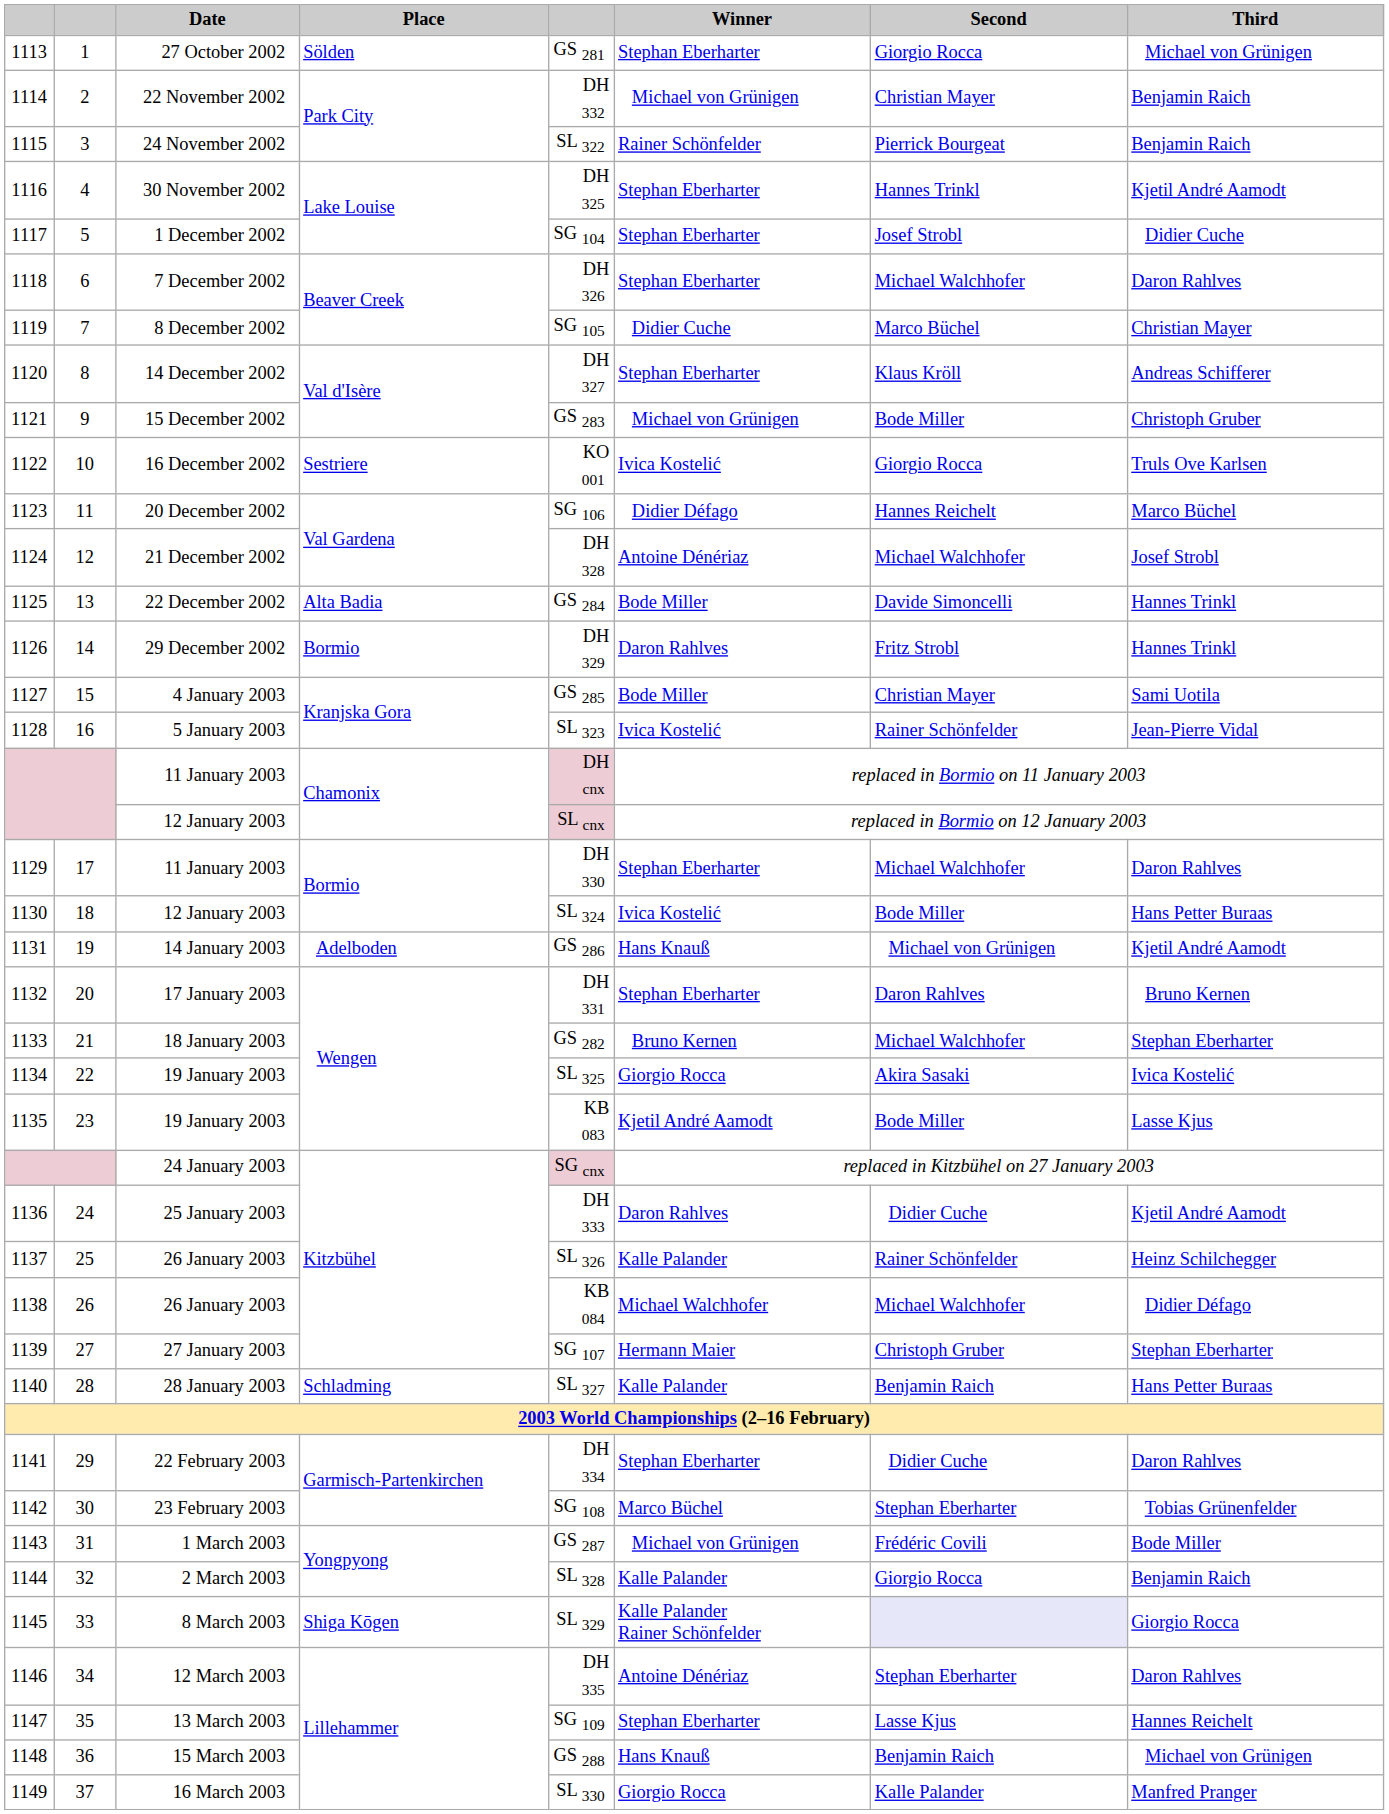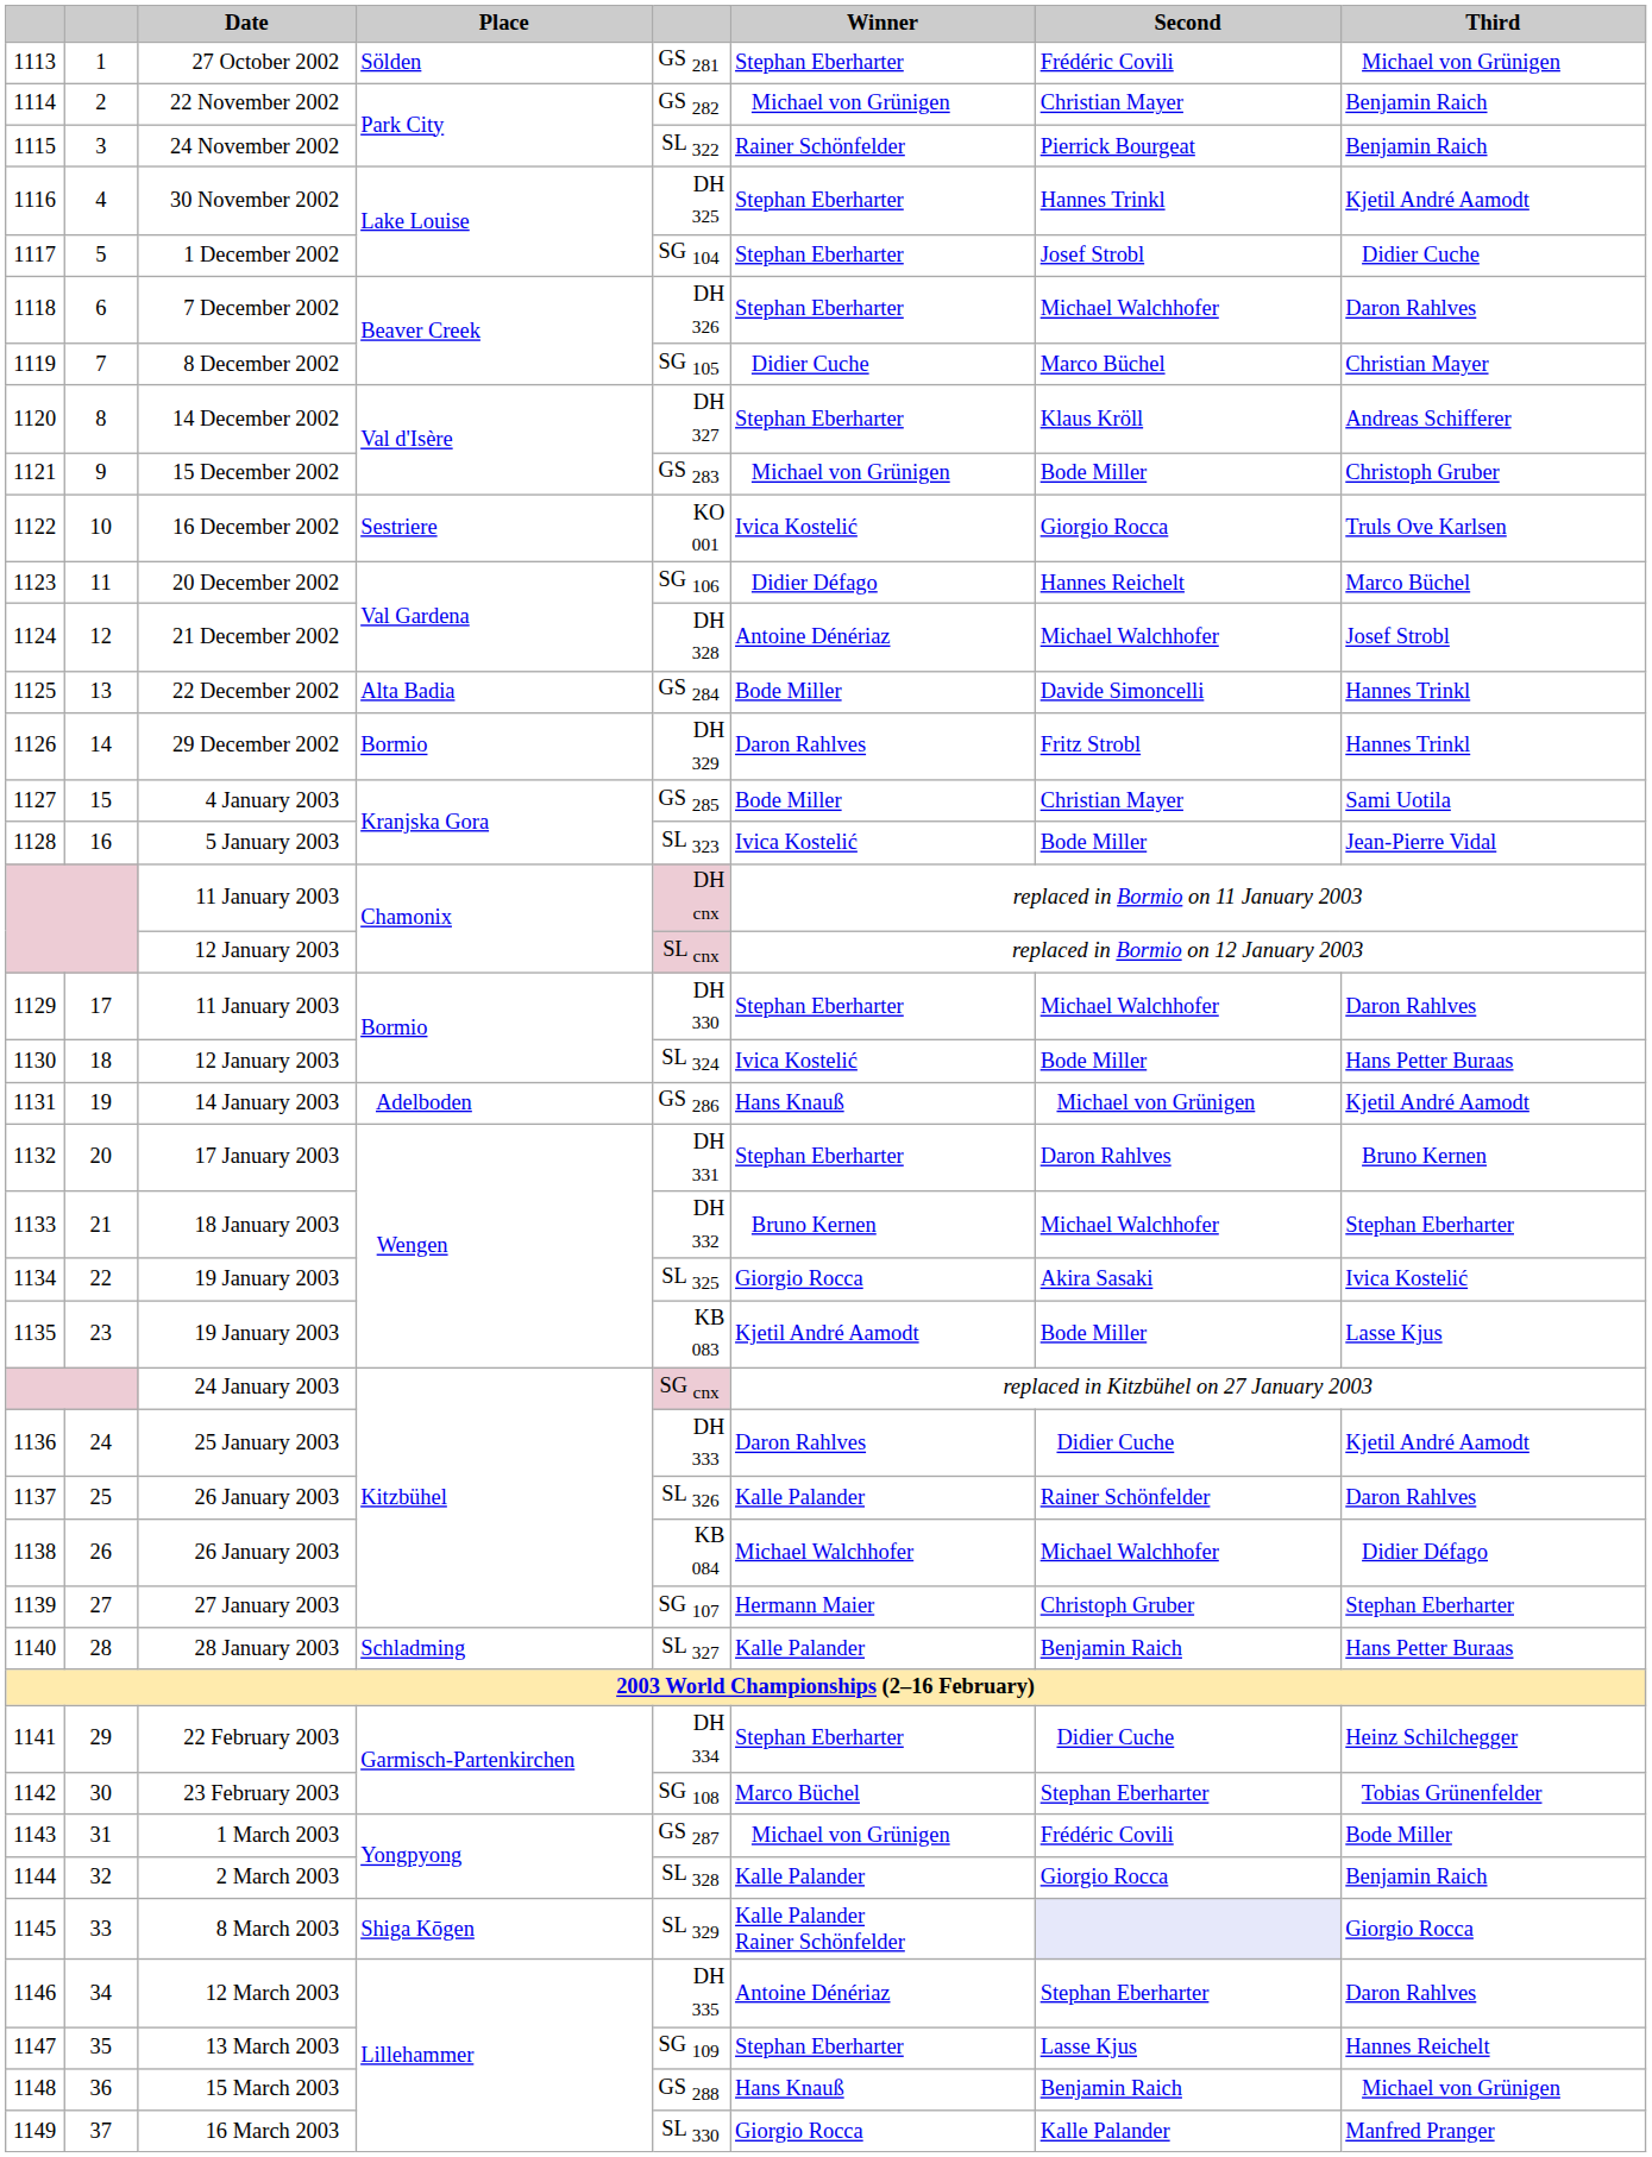27 October 2002 | Second: Giorgio Rocca -> Frédéric Covili
22 November 2002 | column 5: DH 332 -> GS 282
5 January 2003 | Second: Rainer Schönfelder -> Bode Miller
18 January 2003 | column 5: GS 282 -> DH 332
1137 / 26 January 2003 | Third: Heinz Schilchegger -> Daron Rahlves
22 February 2003 | Third: Daron Rahlves -> Heinz Schilchegger
